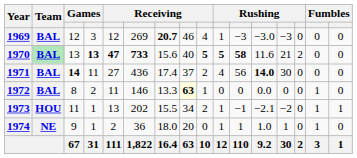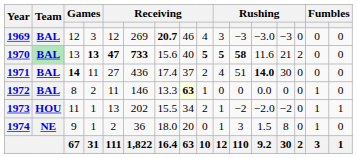1969 | column 10: 1 -> 3
1971 | column 11: 56 -> 51
1973 | column 11: −1 -> −2
1973 | column 12: −2.1 -> −2.0
1974 | column 11: 1 -> 3
1974 | column 12: 1.0 -> 1.5
1974 | column 13: 1 -> 8
